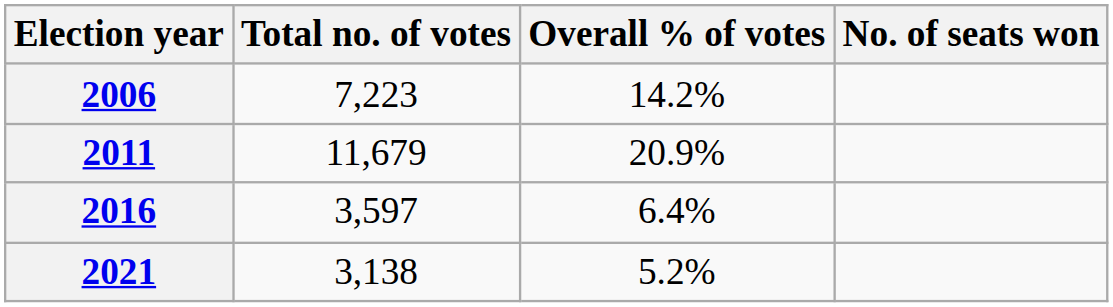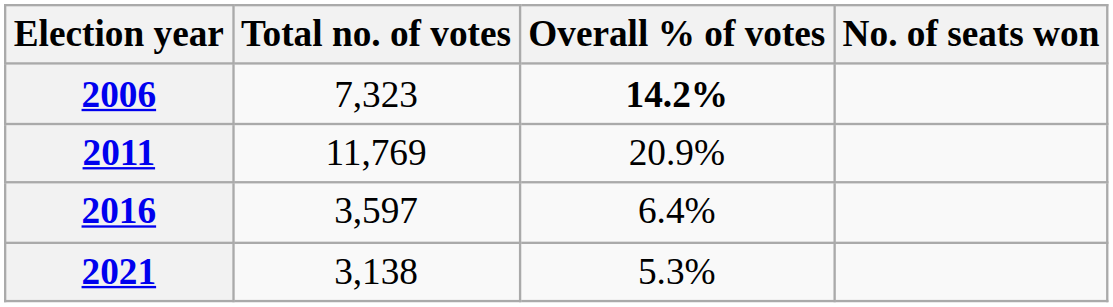2006 | Total no. of votes: 7,223 -> 7,323
2006 | Overall % of votes: normal -> bold
2011 | Total no. of votes: 11,679 -> 11,769
2021 | Overall % of votes: 5.2% -> 5.3%
